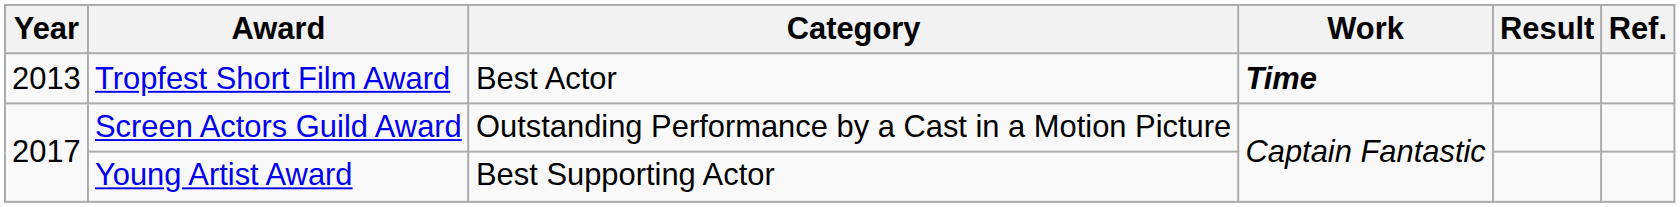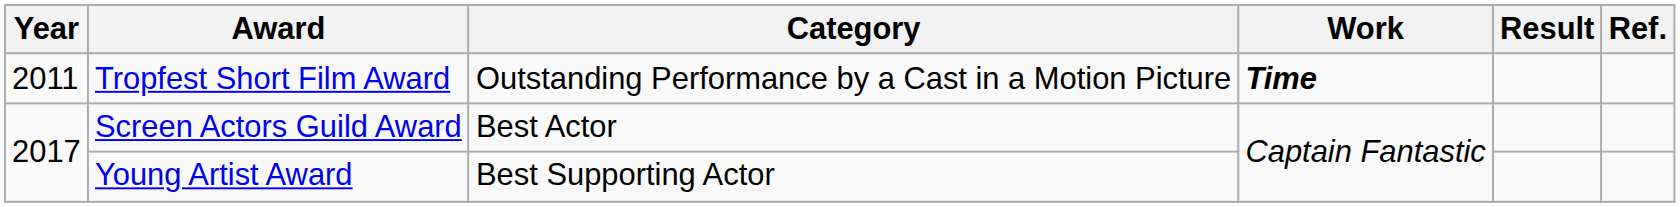Tropfest Short Film Award | Year: 2013 -> 2011
Tropfest Short Film Award | Category: Best Actor -> Outstanding Performance by a Cast in a Motion Picture
Screen Actors Guild Award | Category: Outstanding Performance by a Cast in a Motion Picture -> Best Actor
